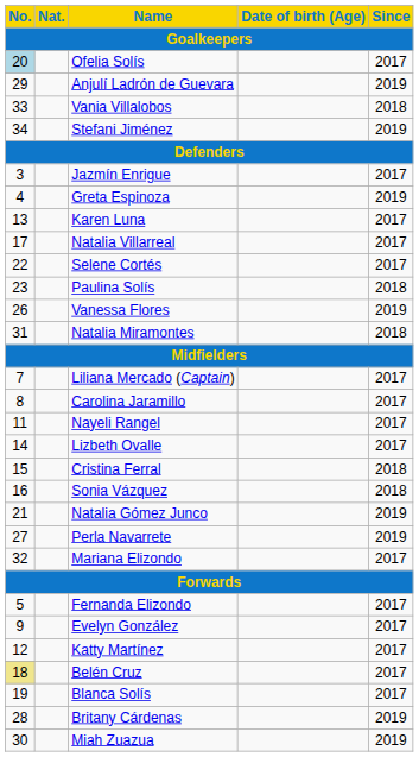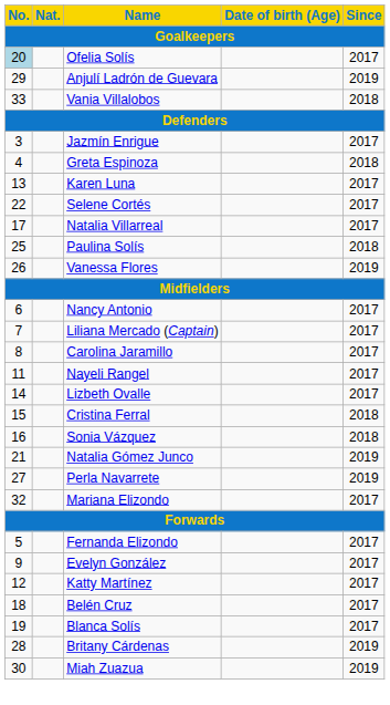- row: 34 | Stefani Jiménez | 2019
Greta Espinoza | Since: 2019 -> 2018
rows swapped: Natalia Villarreal <-> Selene Cortés
Paulina Solís | No.: 23 -> 25
- row: 31 | Natalia Miramontes | 2018
+ row: 6 | Nancy Antonio | 2017
Belén Cruz | No.: khaki background -> no background
